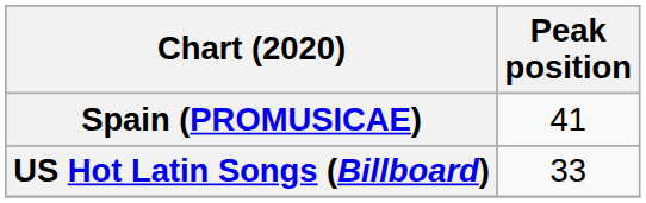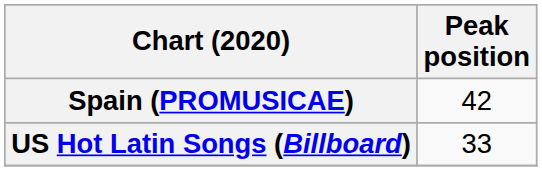Spain (PROMUSICAE) | Peak position: 41 -> 42
